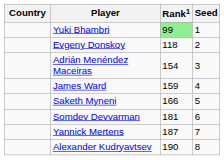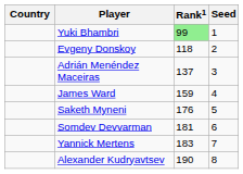Adrián Menéndez Maceiras | Rank1: 154 -> 137
Saketh Myneni | Rank1: 166 -> 176
Yannick Mertens | Rank1: 187 -> 183
